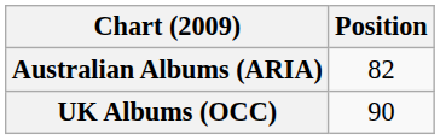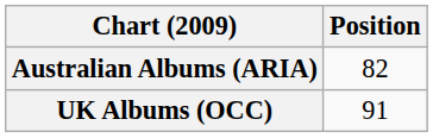UK Albums (OCC) | Position: 90 -> 91
